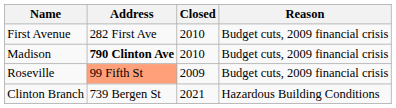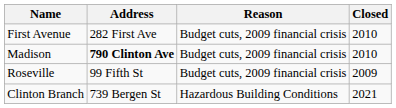columns swapped: Closed <-> Reason
Roseville | Address: lightsalmon background -> no background
